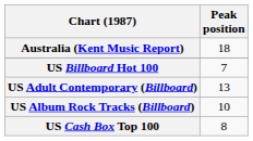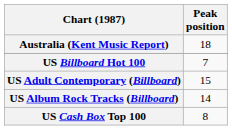US Adult Contemporary (Billboard) | Peak position: 13 -> 15
US Album Rock Tracks (Billboard) | Peak position: 10 -> 14
